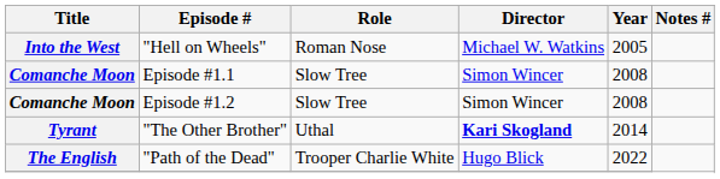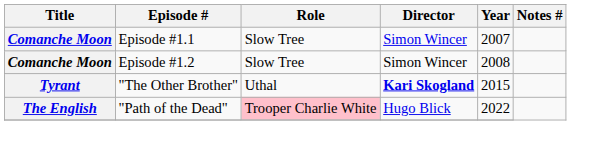- row: Into the West | "Hell on Wheels" | Roman Nose | Michael W. Watkins | 2005
Episode #1.1 | Year: 2008 -> 2007
"The Other Brother" | Year: 2014 -> 2015
"Path of the Dead" | Role: no background -> pink background
